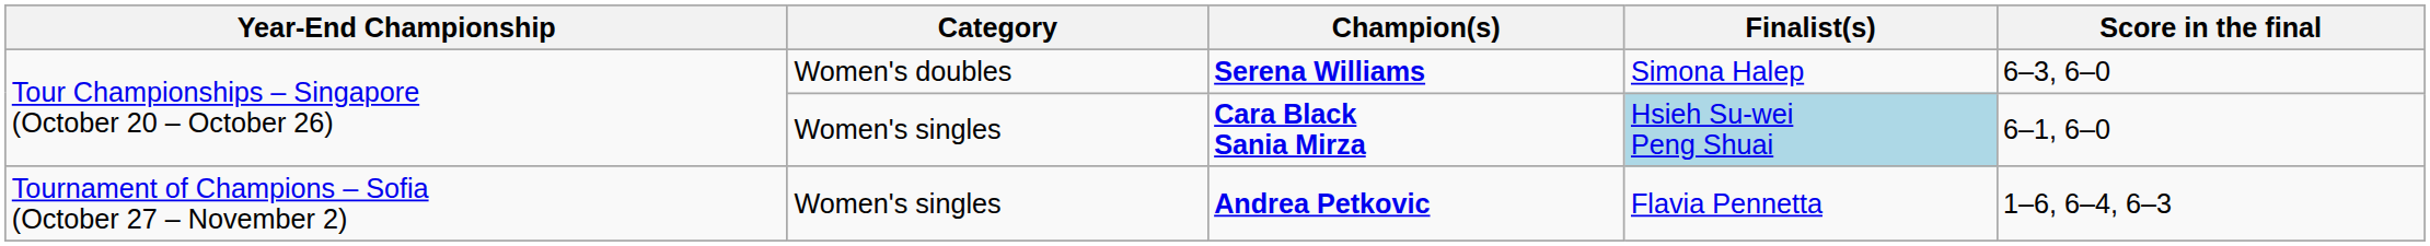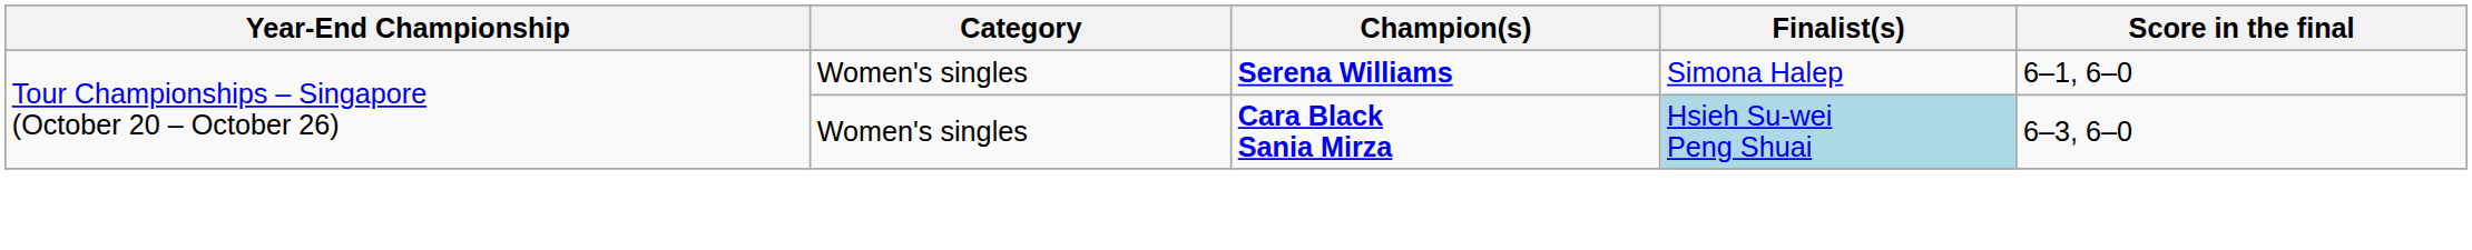Serena Williams | Category: Women's doubles -> Women's singles
Serena Williams | Score in the final: 6–3, 6–0 -> 6–1, 6–0
Cara Black Sania Mirza | Score in the final: 6–1, 6–0 -> 6–3, 6–0
- row: Tournament of Champions – Sofia (October 27 – November 2) | Women's singles | Andrea Petkovic | Flavia Pennetta | 1–6, 6–4, 6–3
